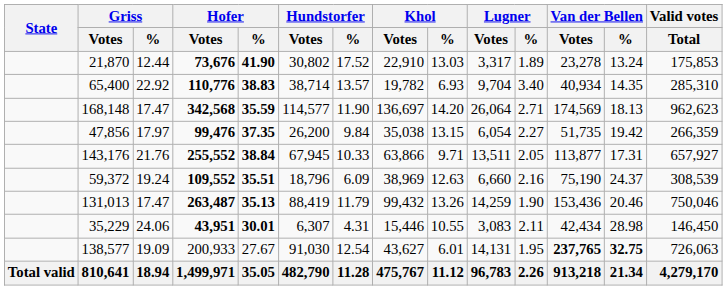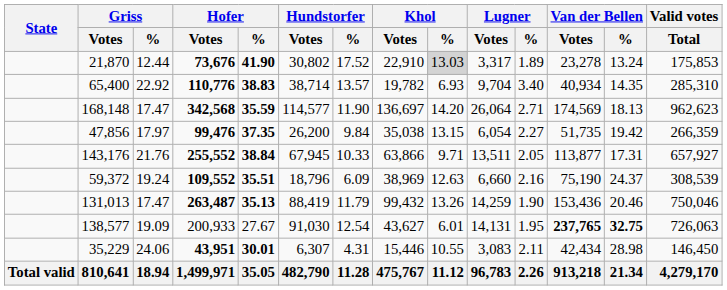21,870 | Khol / %: no background -> lightgrey background
rows swapped: 138,577 <-> 35,229
